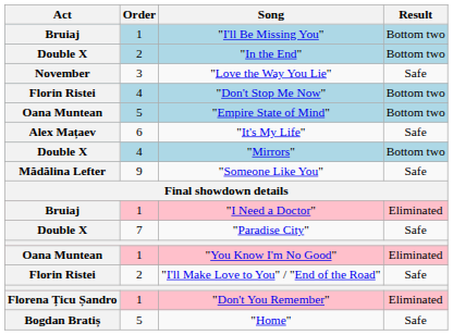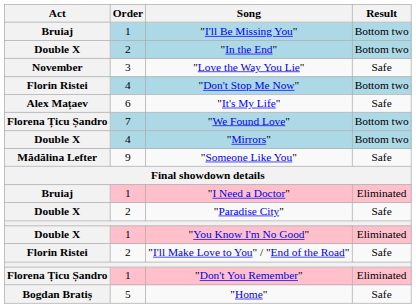- row: Oana Muntean | 5 | "Empire State of Mind" | Bottom two
+ row: Florena Țicu Șandro | 7 | "We Found Love" | Bottom two
"Paradise City" | Order: 7 -> 2
"You Know I'm No Good" | Act: Oana Muntean -> Double X
